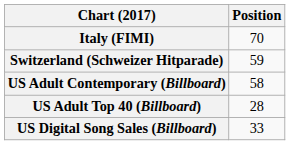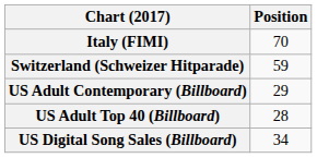US Adult Contemporary (Billboard) | Position: 58 -> 29
US Digital Song Sales (Billboard) | Position: 33 -> 34
